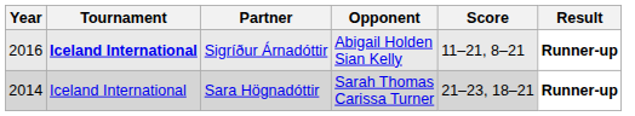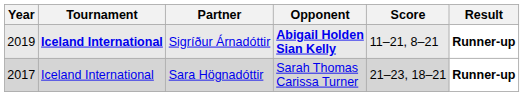Sigríður Árnadóttir | Year: 2016 -> 2019
Sigríður Árnadóttir | Opponent: normal -> bold
Sara Högnadóttir | Year: 2014 -> 2017
